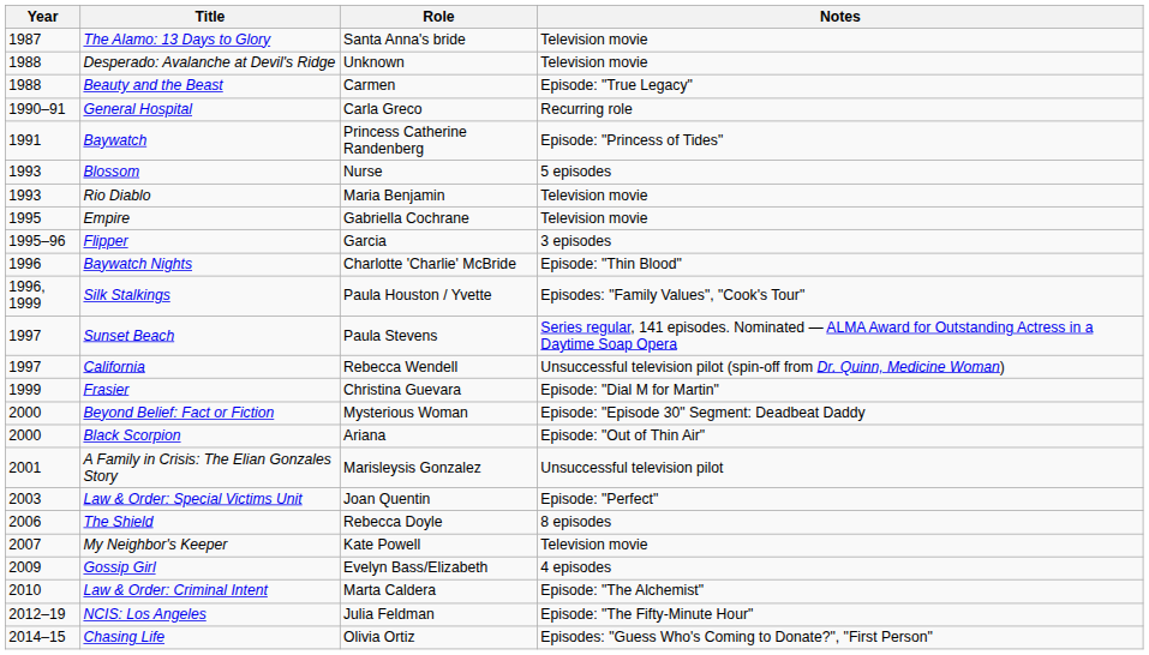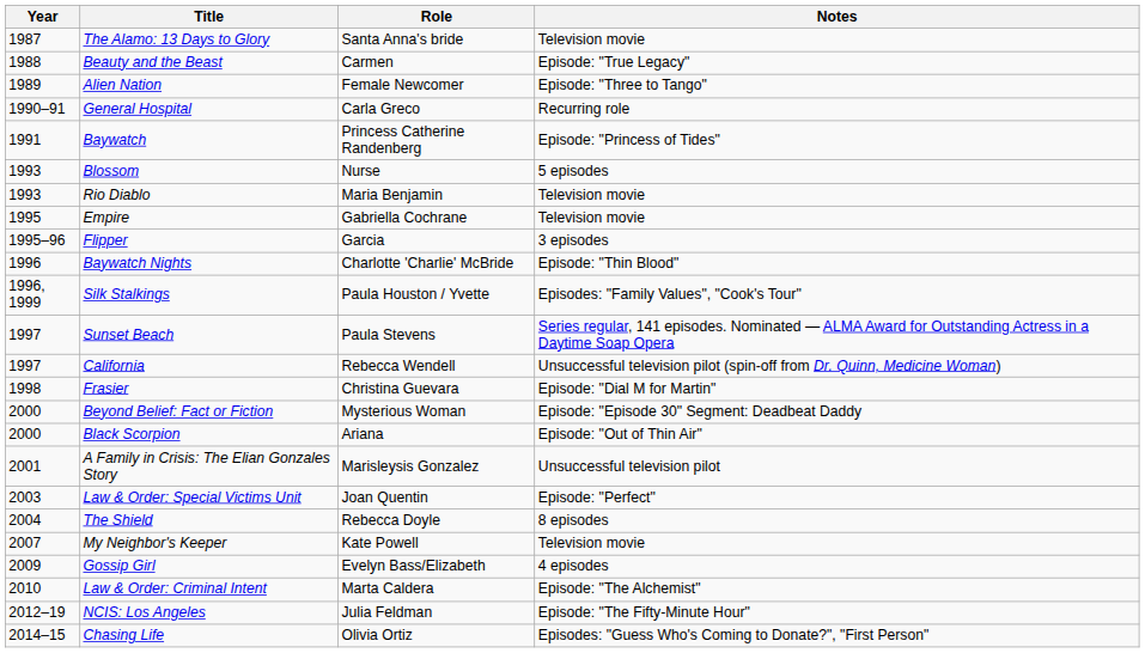- row: 1988 | Desperado: Avalanche at Devil's Ridge | Unknown | Television movie
+ row: 1989 | Alien Nation | Female Newcomer | Episode: "Three to Tango"
Frasier | Year: 1999 -> 1998
The Shield | Year: 2006 -> 2004
